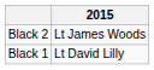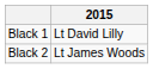rows swapped: Black 1 <-> Black 2
